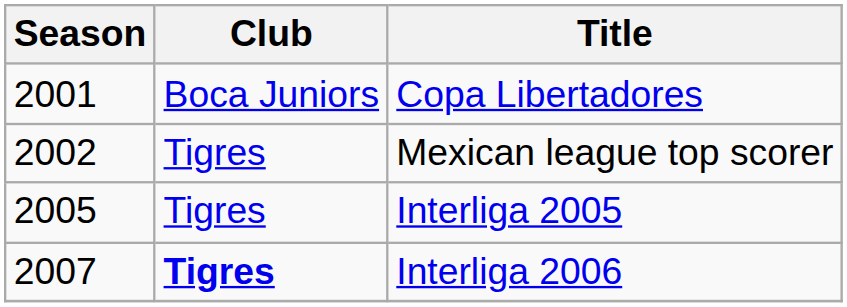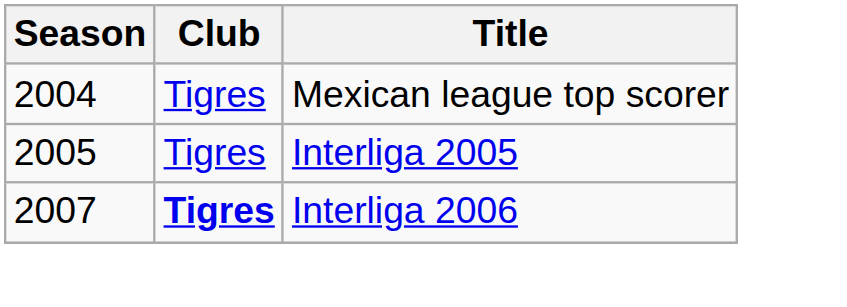- row: 2001 | Boca Juniors | Copa Libertadores
Mexican league top scorer | Season: 2002 -> 2004
